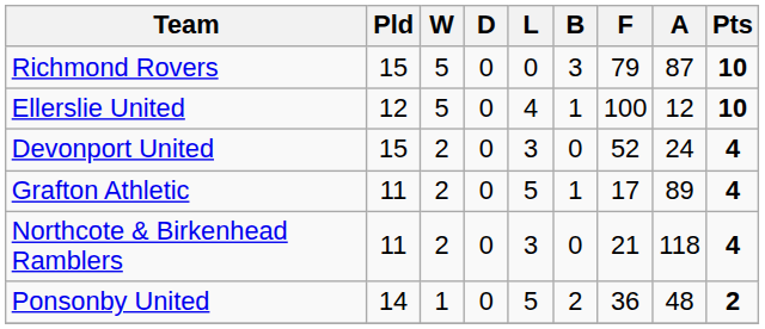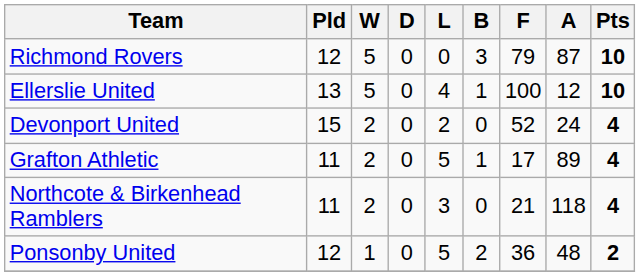Richmond Rovers | Pld: 15 -> 12
Ellerslie United | Pld: 12 -> 13
Devonport United | L: 3 -> 2
Ponsonby United | Pld: 14 -> 12
